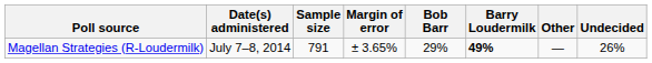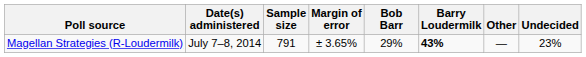Magellan Strategies (R-Loudermilk) | Barry Loudermilk: 49% -> 43%
Magellan Strategies (R-Loudermilk) | Undecided: 26% -> 23%
